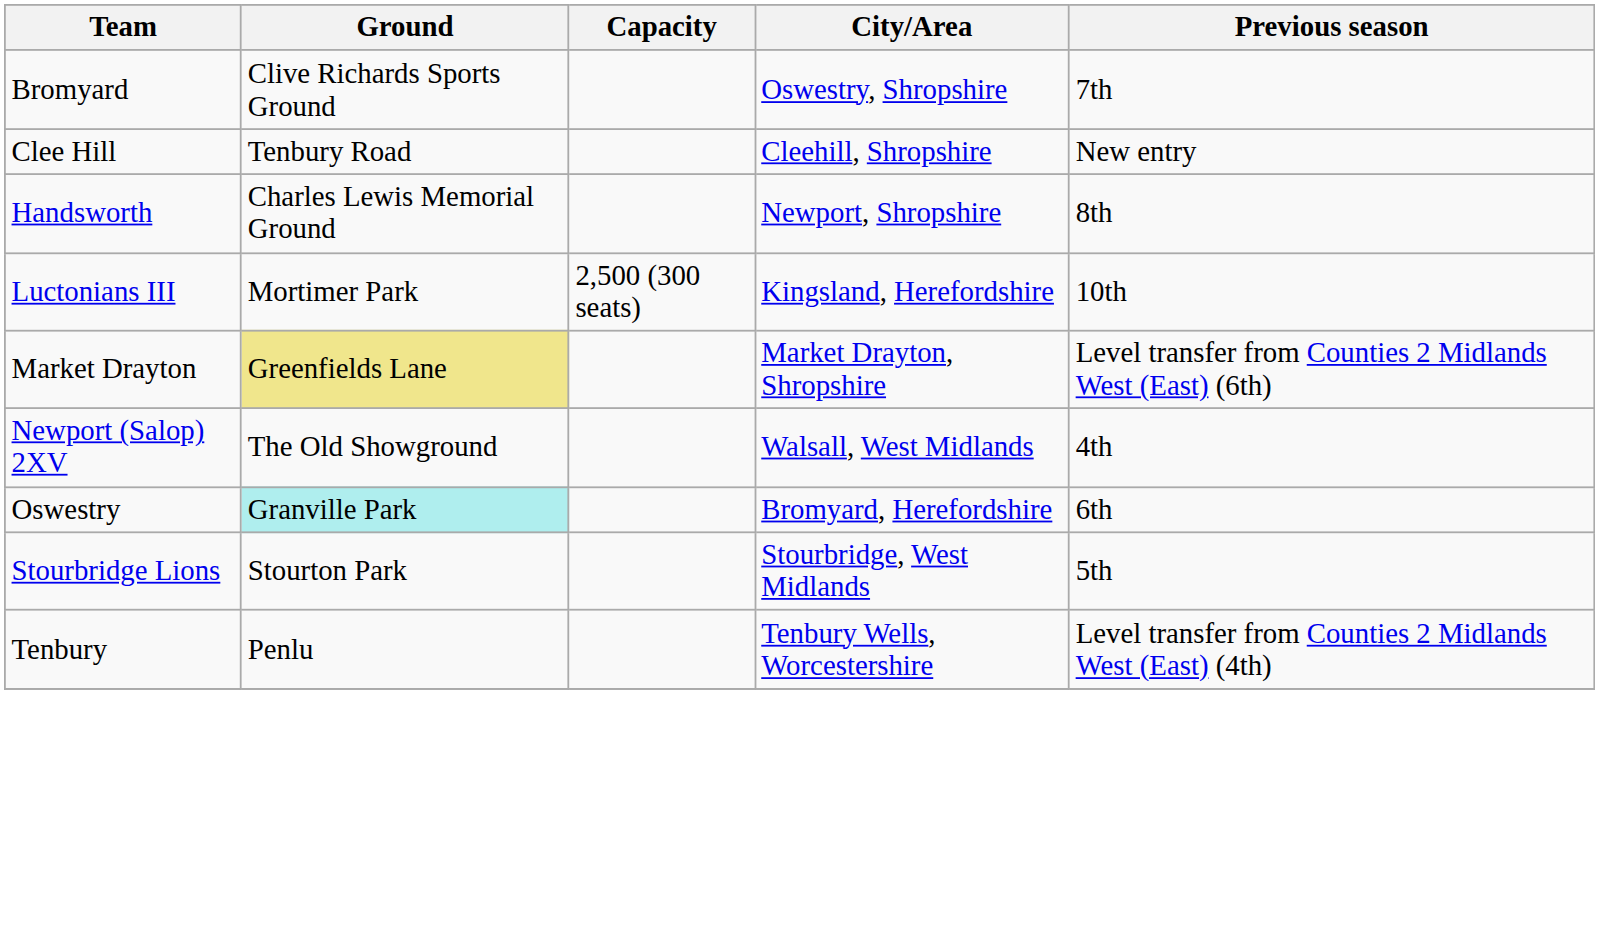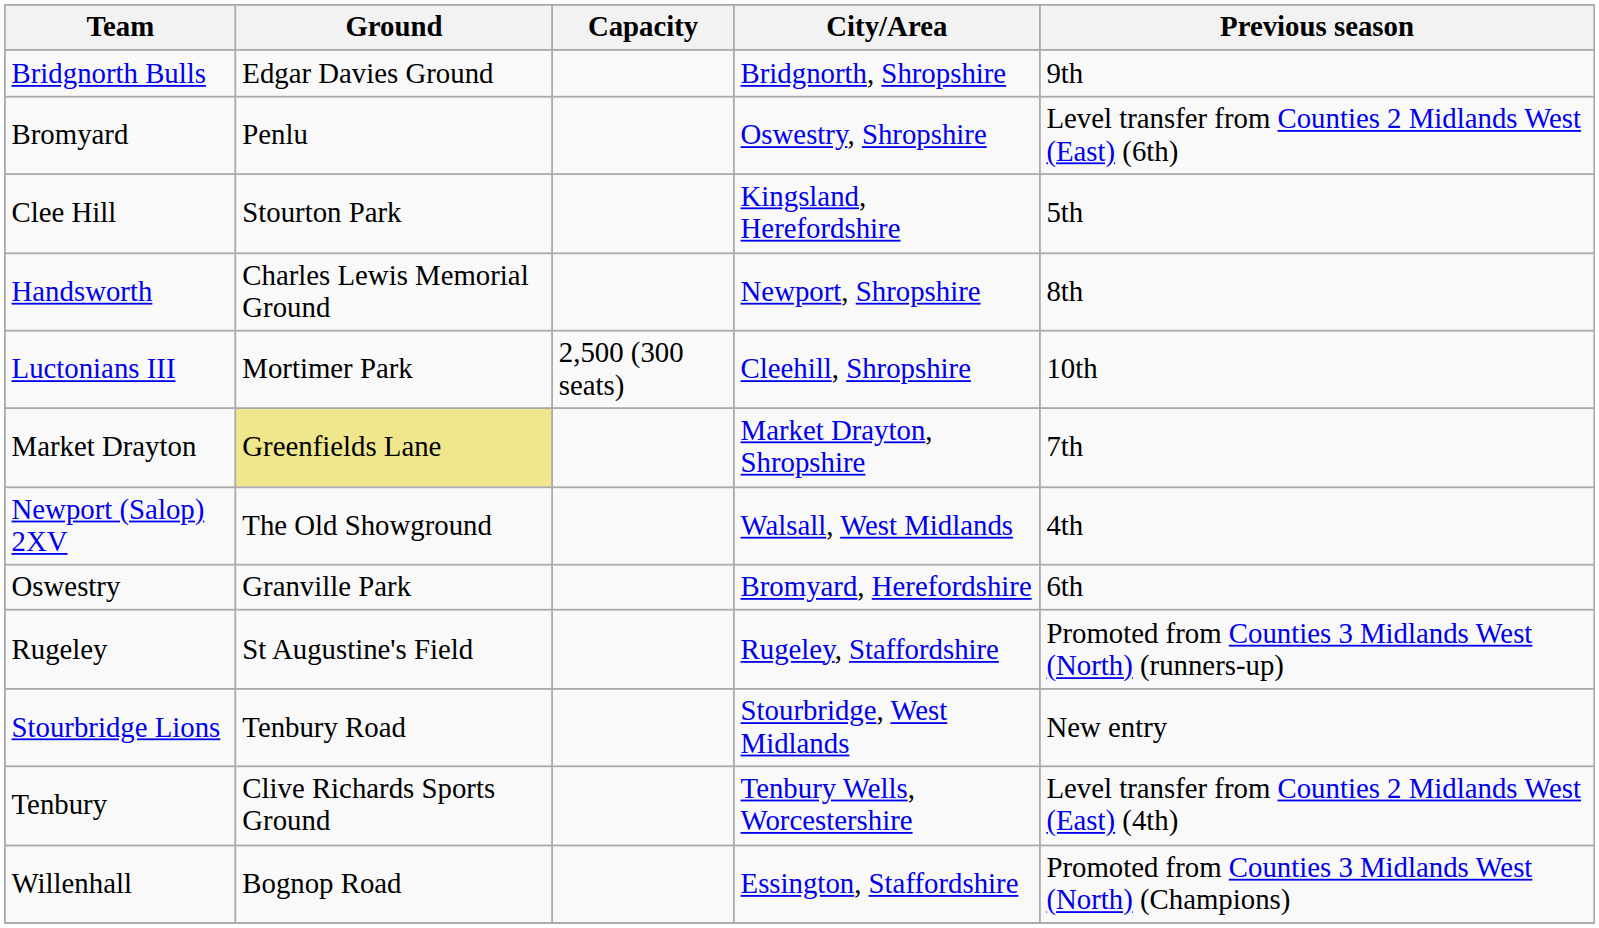+ row: Bridgnorth Bulls | Edgar Davies Ground | Bridgnorth, Shropshire | 9th
Bromyard | Ground: Clive Richards Sports Ground -> Penlu
Bromyard | Previous season: 7th -> Level transfer from Counties 2 Midlands West (East) (6th)
Clee Hill | Ground: Tenbury Road -> Stourton Park
Clee Hill | City/Area: Cleehill, Shropshire -> Kingsland, Herefordshire
Clee Hill | Previous season: New entry -> 5th
Luctonians III | City/Area: Kingsland, Herefordshire -> Cleehill, Shropshire
Market Drayton | Previous season: Level transfer from Counties 2 Midlands West (East) (6th) -> 7th
Oswestry | Ground: paleturquoise background -> no background
+ row: Rugeley | St Augustine's Field | Rugeley, Staffordshire | Promoted from Counties 3 Midlands West (North) (runners-up)
Stourbridge Lions | Ground: Stourton Park -> Tenbury Road
Stourbridge Lions | Previous season: 5th -> New entry
Tenbury | Ground: Penlu -> Clive Richards Sports Ground
+ row: Willenhall | Bognop Road | Essington, Staffordshire | Promoted from Counties 3 Midlands West (North) (Champions)
